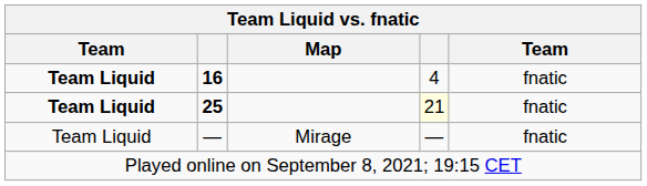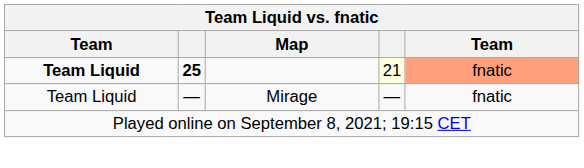- row: Team Liquid | 16 | 4 | fnatic
25 | column 5: no background -> lightsalmon background
